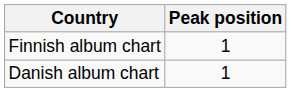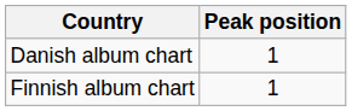rows swapped: Danish album chart <-> Finnish album chart
